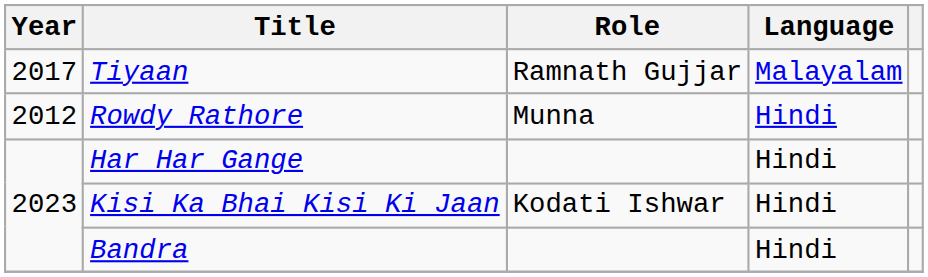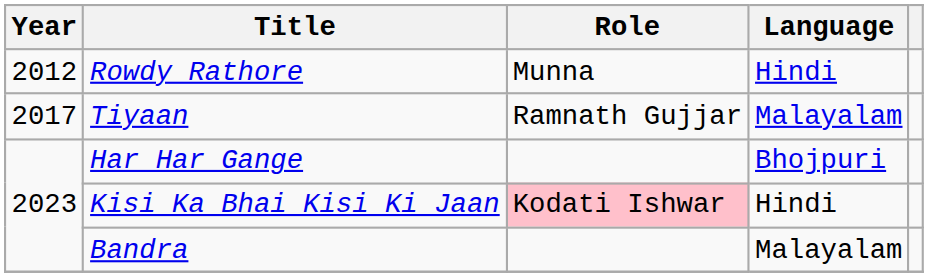rows swapped: Rowdy Rathore <-> Tiyaan
Har Har Gange | Language: Hindi -> Bhojpuri
Kisi Ka Bhai Kisi Ki Jaan | Role: no background -> pink background
Bandra | Language: Hindi -> Malayalam
